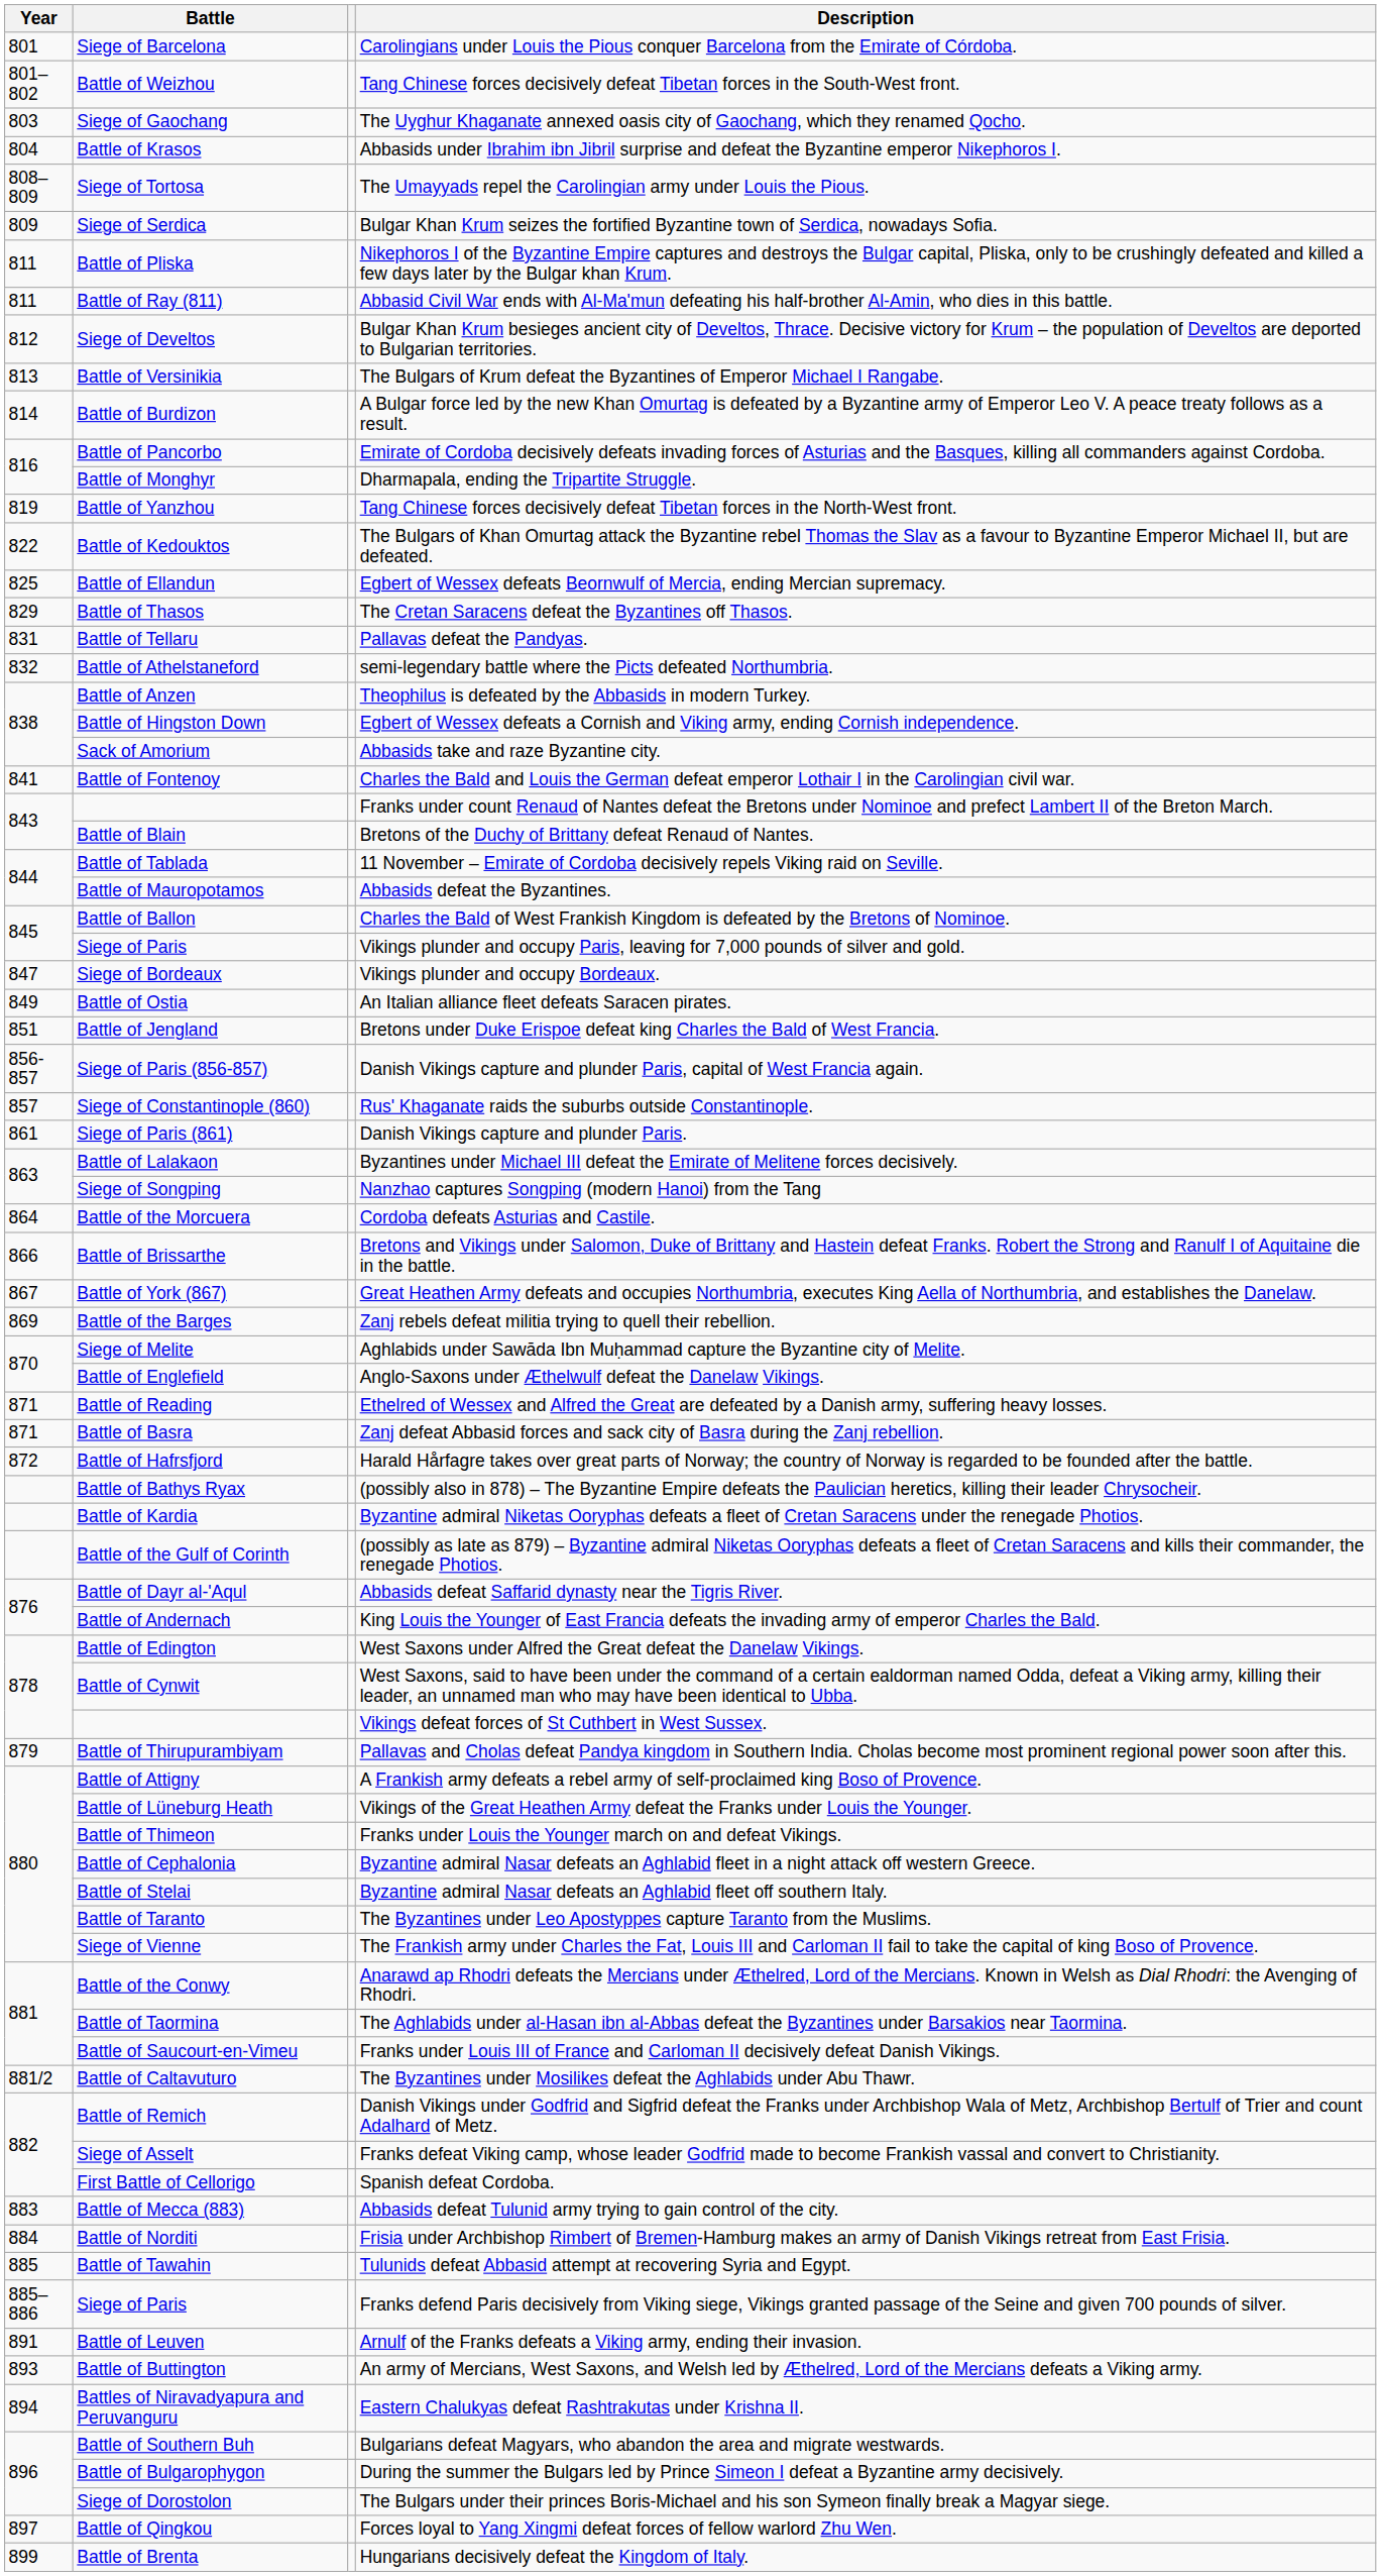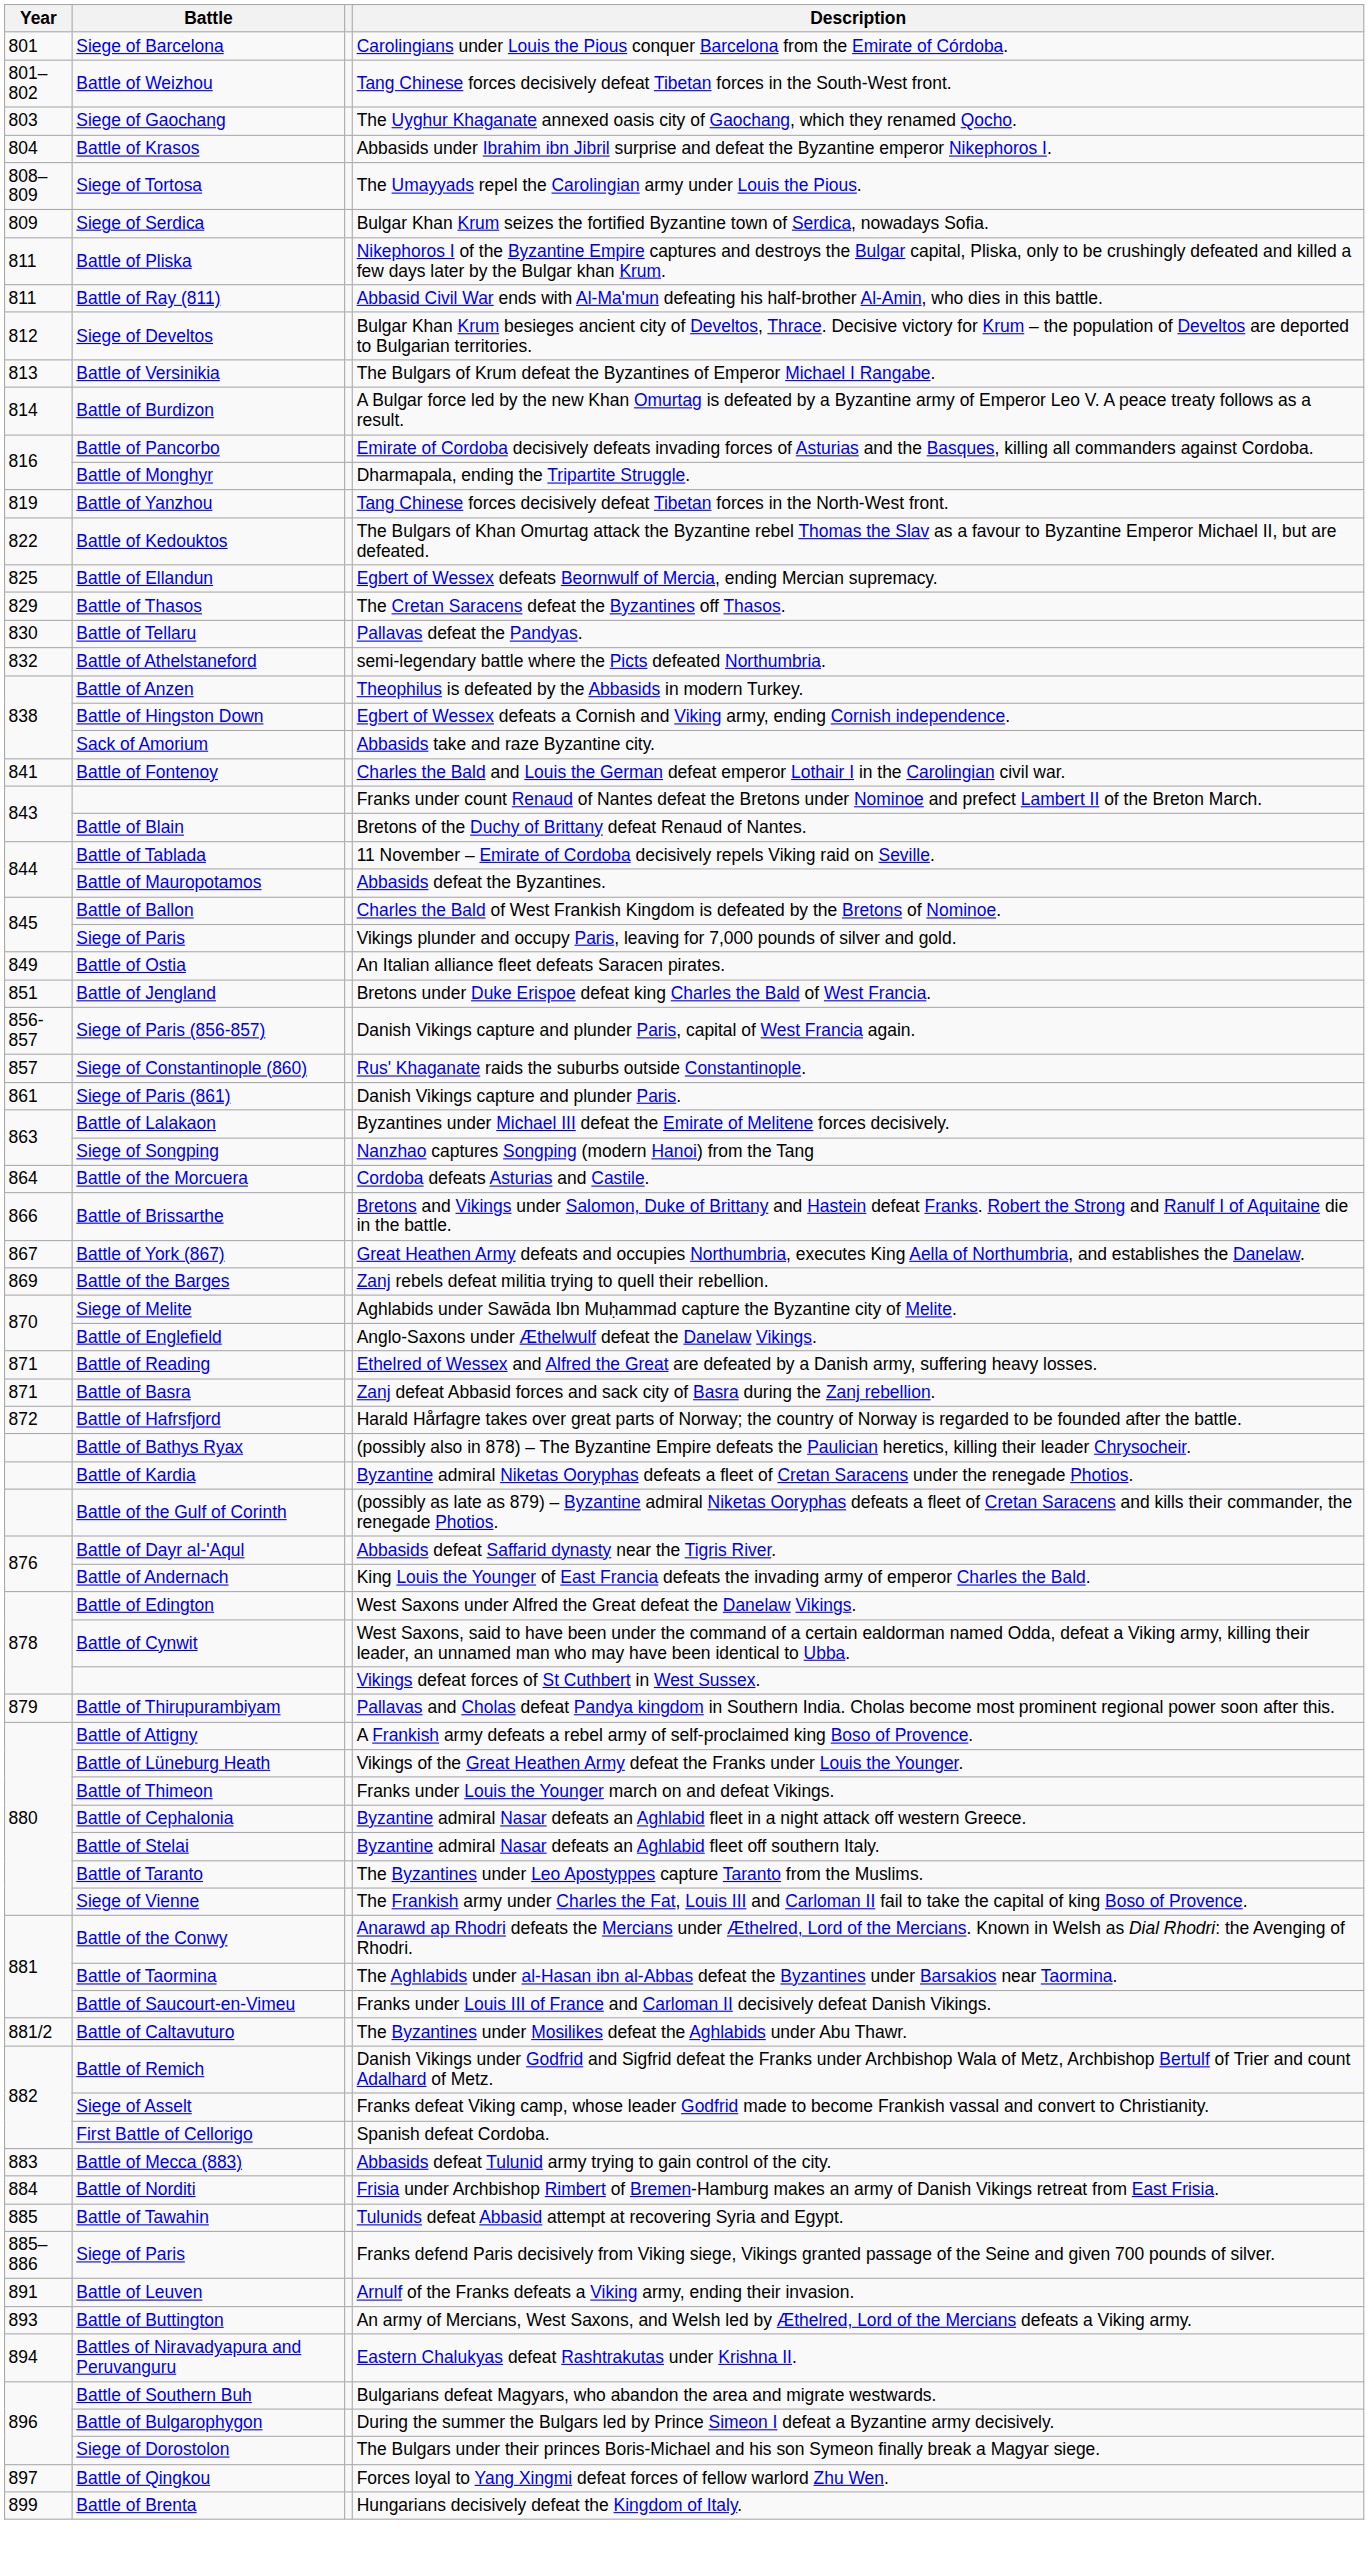Pallavas defeat the Pandyas. | Year: 831 -> 830
- row: 847 | Siege of Bordeaux | Vikings plunder and occupy Bordeaux.
